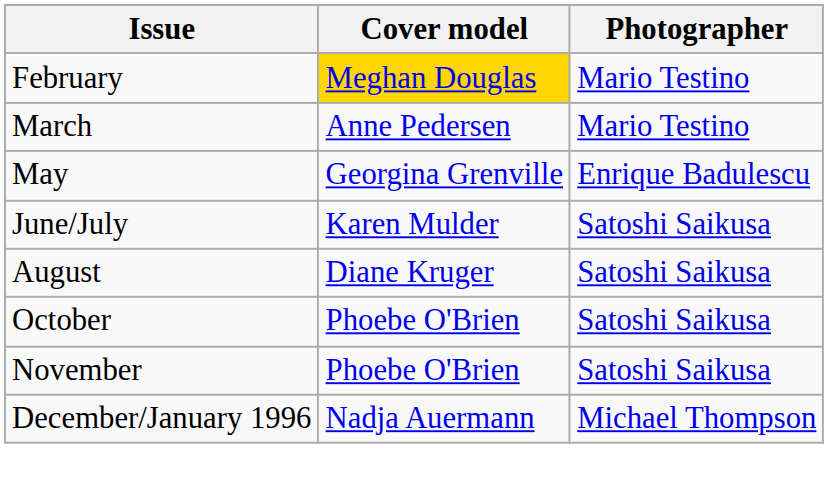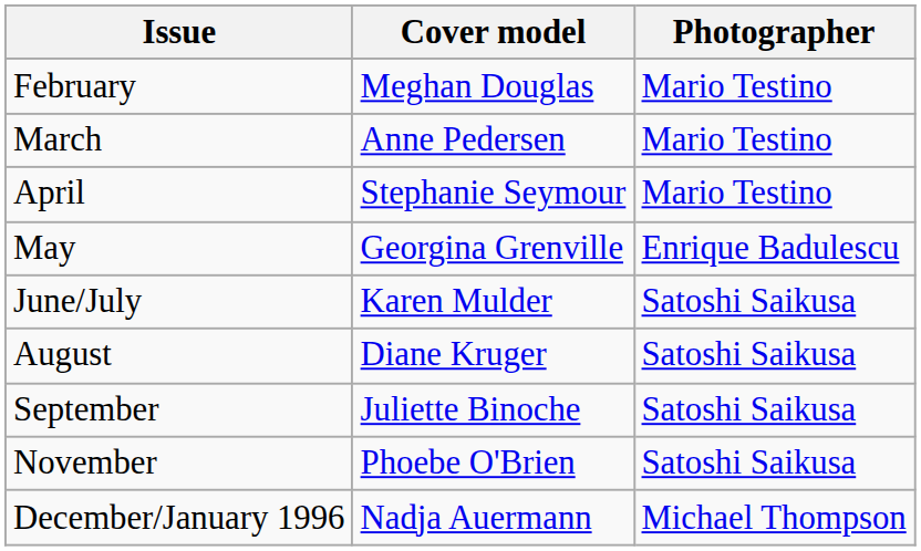February | Cover model: gold background -> no background
+ row: April | Stephanie Seymour | Mario Testino
+ row: September | Juliette Binoche | Satoshi Saikusa
- row: October | Phoebe O'Brien | Satoshi Saikusa
